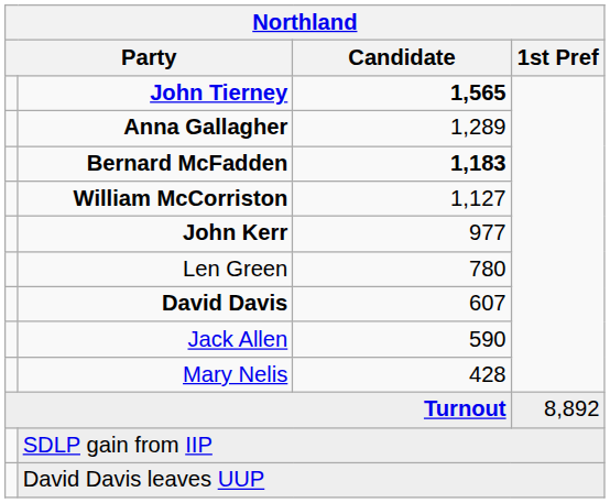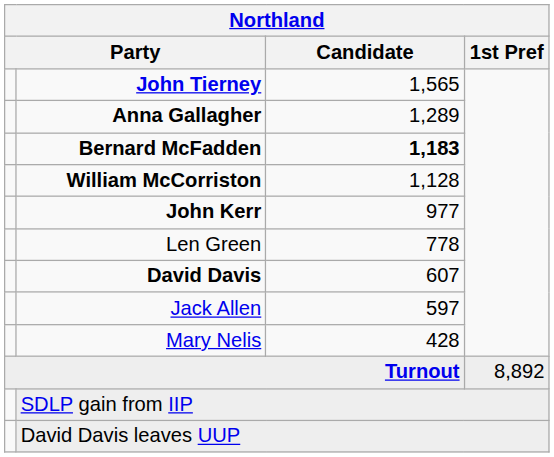John Tierney | Candidate: bold -> normal
William McCorriston | Candidate: 1,127 -> 1,128
Len Green | Candidate: 780 -> 778
Jack Allen | Candidate: 590 -> 597
